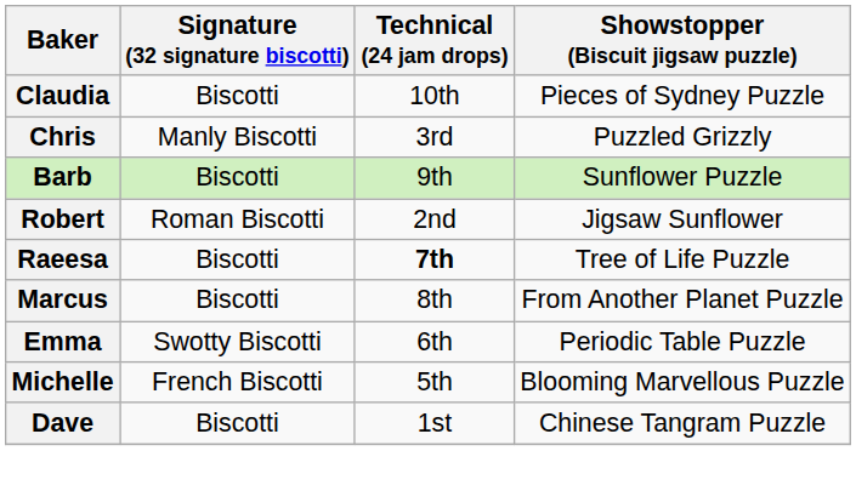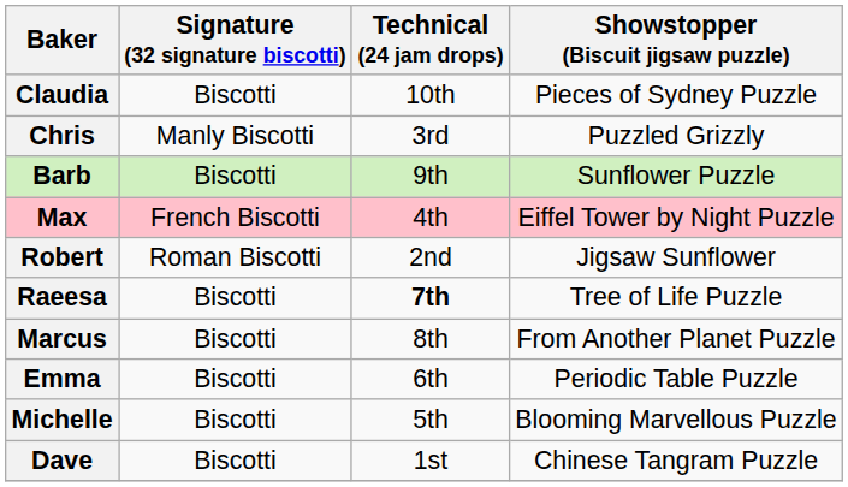+ row: Max | French Biscotti | 4th | Eiffel Tower by Night Puzzle
Emma | Signature (32 signature biscotti): Swotty Biscotti -> Biscotti
Michelle | Signature (32 signature biscotti): French Biscotti -> Biscotti
